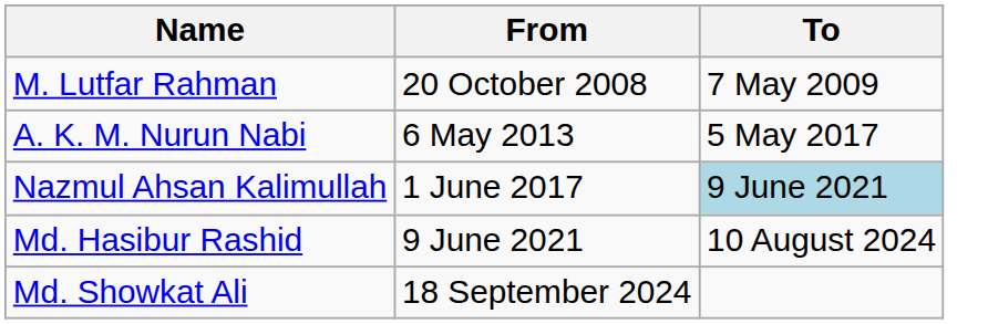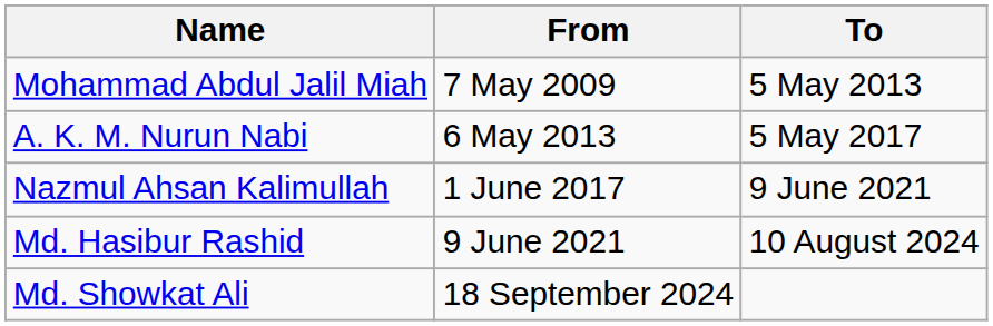- row: M. Lutfar Rahman | 20 October 2008 | 7 May 2009
+ row: Mohammad Abdul Jalil Miah | 7 May 2009 | 5 May 2013
Nazmul Ahsan Kalimullah | To: lightblue background -> no background
